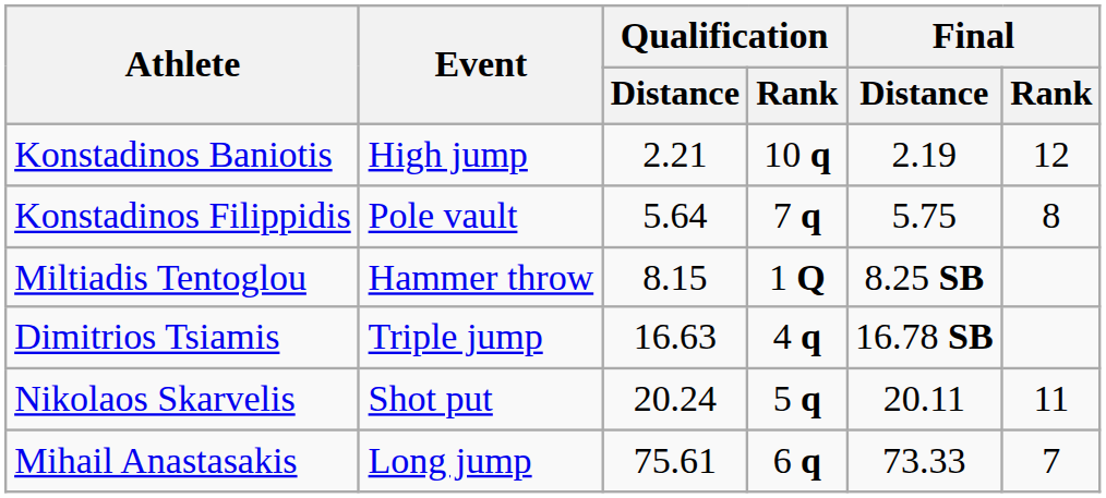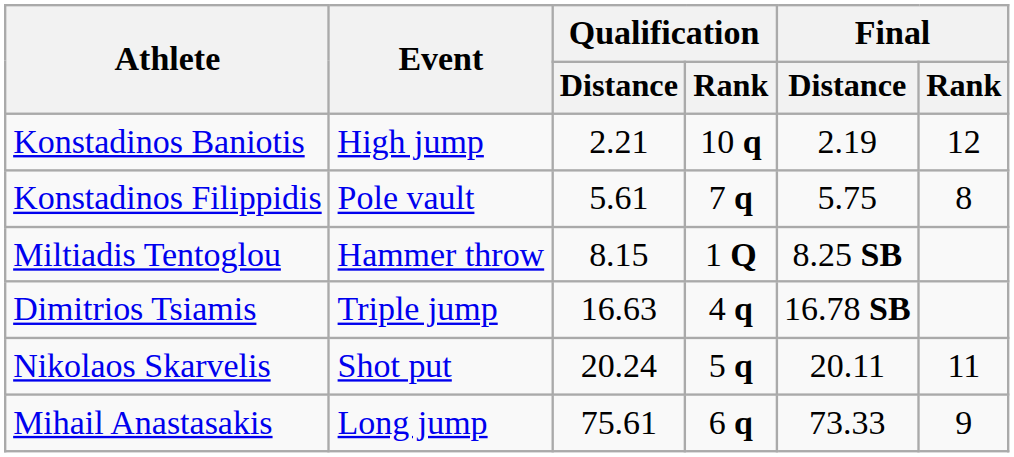Konstadinos Filippidis | Qualification / Distance: 5.64 -> 5.61
Mihail Anastasakis | Final / Rank: 7 -> 9
